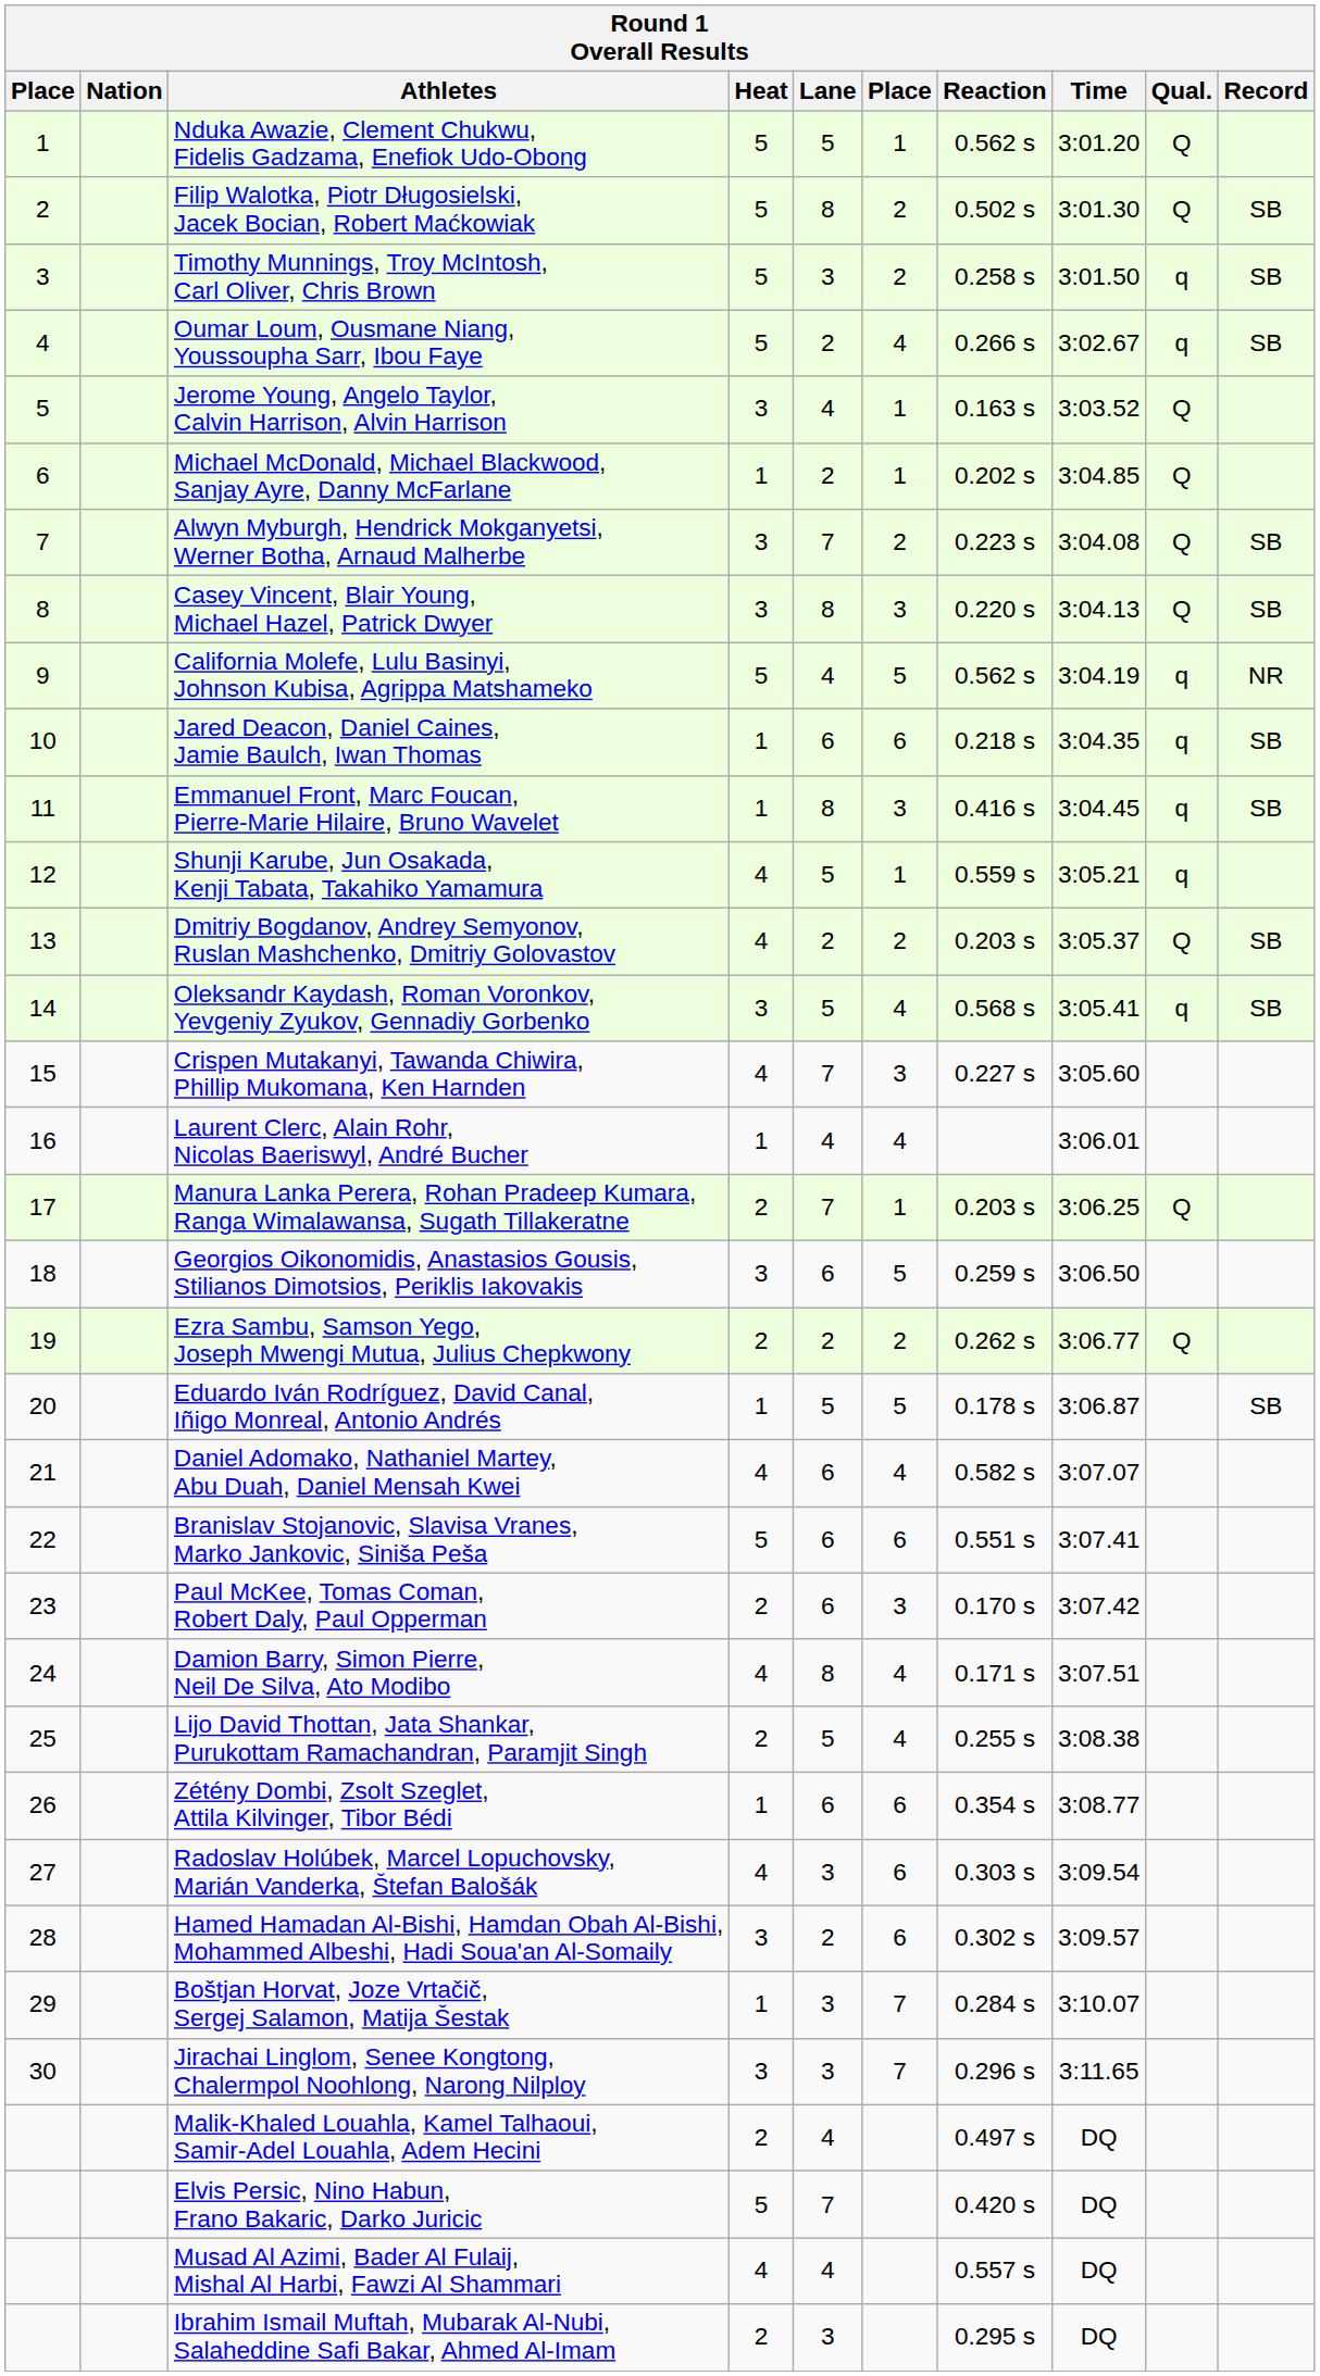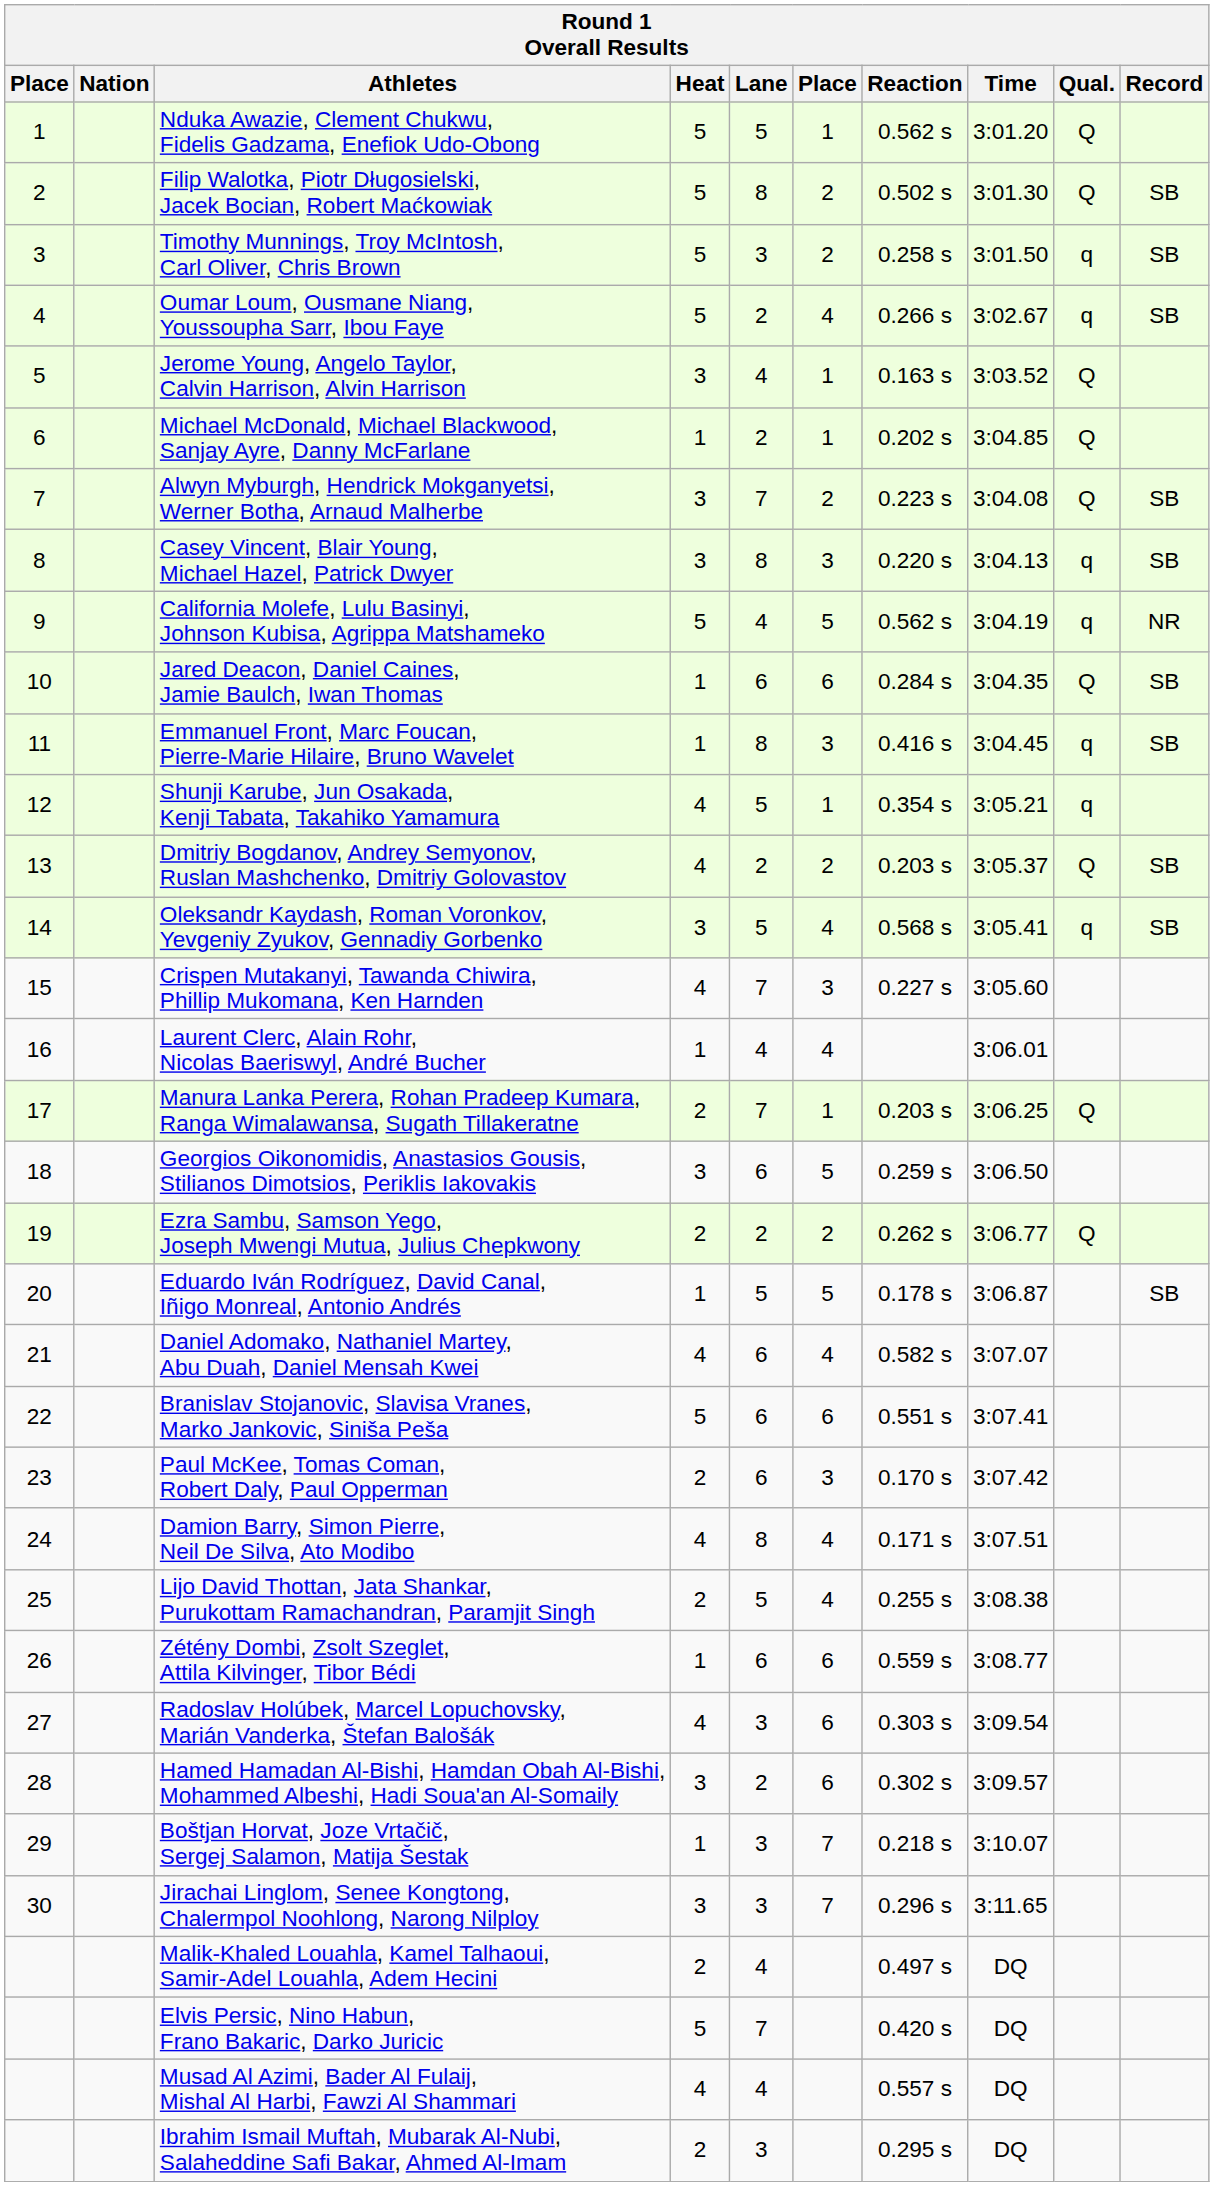Casey Vincent, Blair Young, Michael Hazel, Patrick Dwyer | Qual.: Q -> q
Jared Deacon, Daniel Caines, Jamie Baulch, Iwan Thomas | Reaction: 0.218 s -> 0.284 s
Jared Deacon, Daniel Caines, Jamie Baulch, Iwan Thomas | Qual.: q -> Q
Shunji Karube, Jun Osakada, Kenji Tabata, Takahiko Yamamura | Reaction: 0.559 s -> 0.354 s
Zétény Dombi, Zsolt Szeglet, Attila Kilvinger, Tibor Bédi | Reaction: 0.354 s -> 0.559 s
Boštjan Horvat, Joze Vrtačič, Sergej Salamon, Matija Šestak | Reaction: 0.284 s -> 0.218 s
